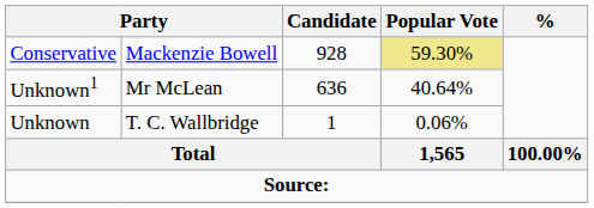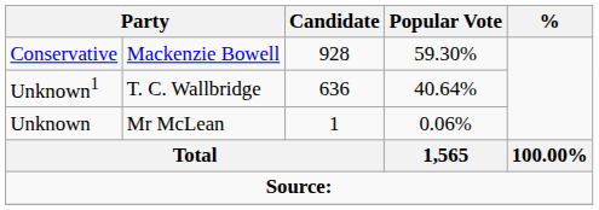Conservative | Popular Vote: khaki background -> no background
Unknown1 | column 2: Mr McLean -> T. C. Wallbridge
Unknown | column 2: T. C. Wallbridge -> Mr McLean
